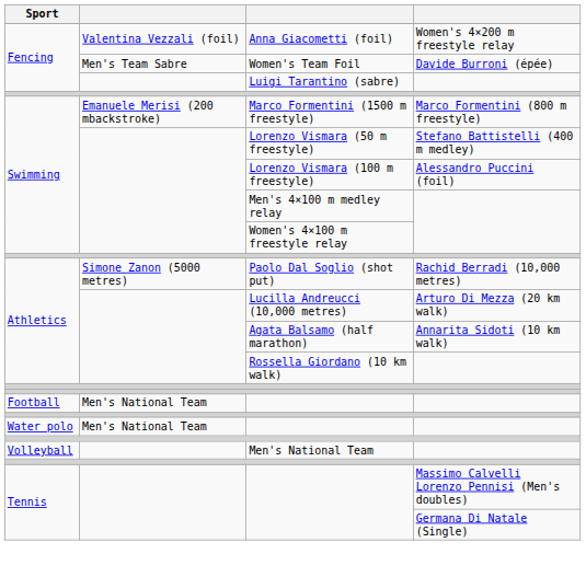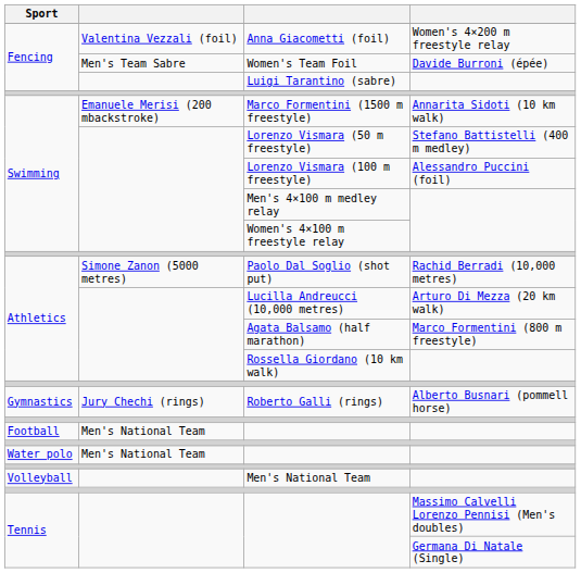Marco Formentini (1500 m freestyle) | column 4: Marco Formentini (800 m freestyle) -> Annarita Sidoti (10 km walk)
Agata Balsamo (half marathon) | column 4: Annarita Sidoti (10 km walk) -> Marco Formentini (800 m freestyle)
+ row: Gymnastics | Jury Chechi (rings) | Roberto Galli (rings) | Alberto Busnari (pommell horse)
